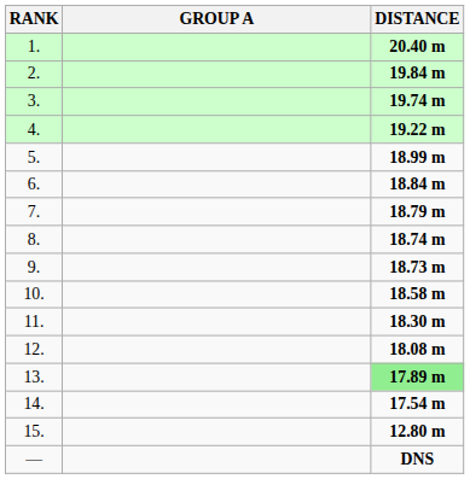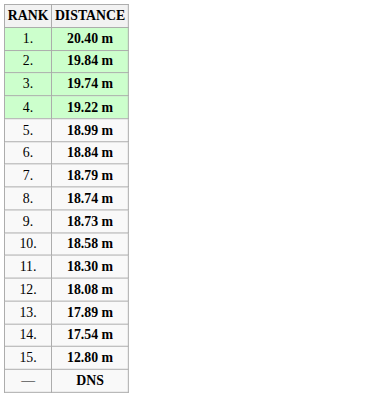- column: GROUP A
13. | DISTANCE: lightgreen background -> no background
